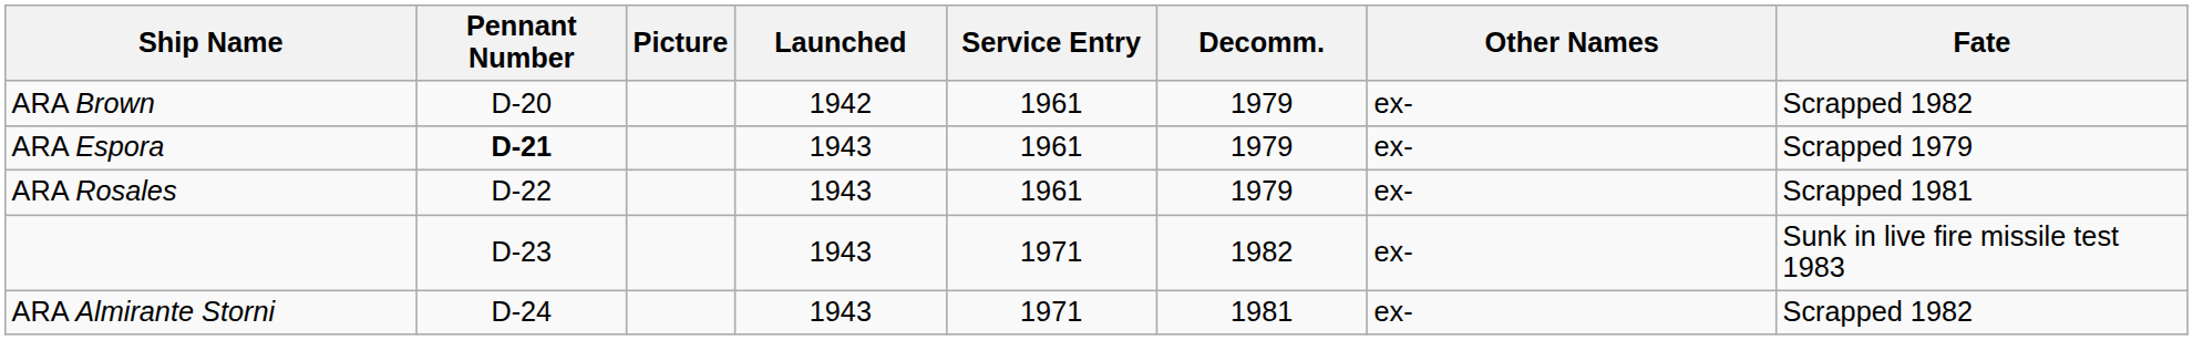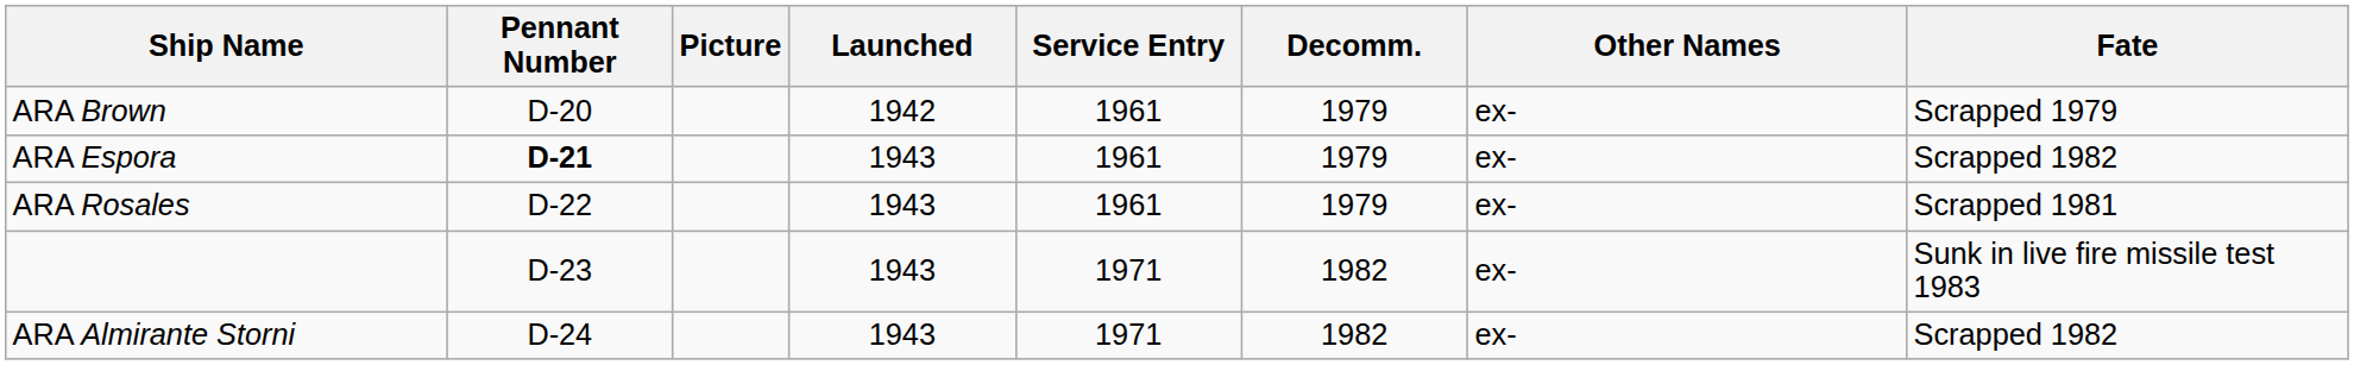ARA Brown | Fate: Scrapped 1982 -> Scrapped 1979
ARA Espora | Fate: Scrapped 1979 -> Scrapped 1982
ARA Almirante Storni | Decomm.: 1981 -> 1982
